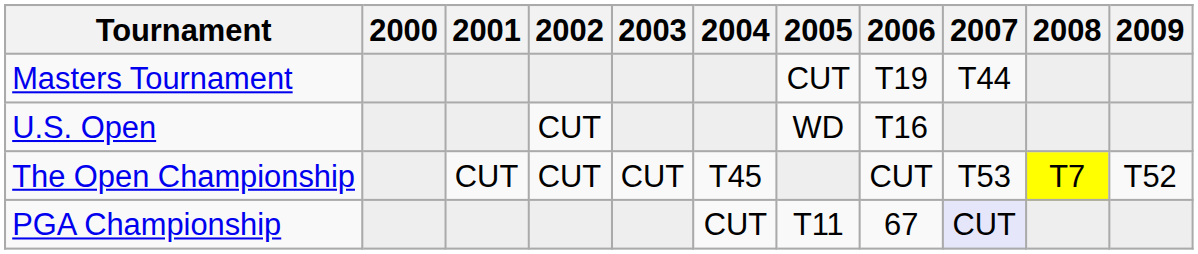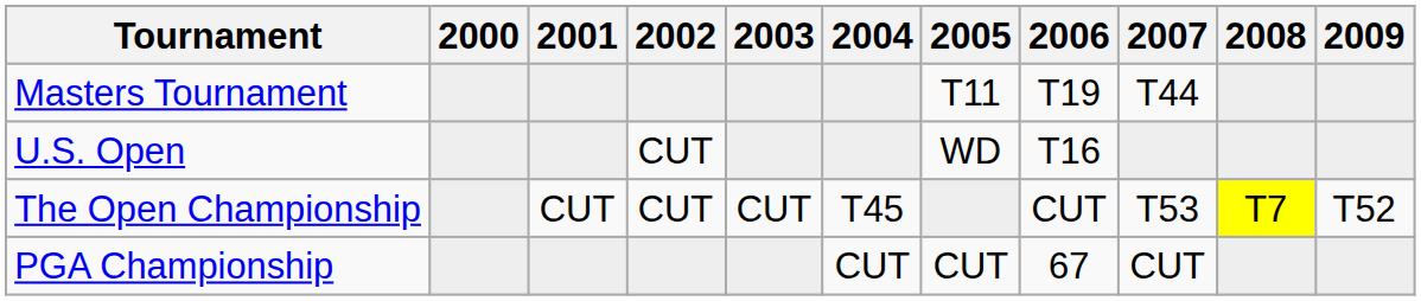Masters Tournament | 2005: CUT -> T11
PGA Championship | 2005: T11 -> CUT
PGA Championship | 2007: lavender background -> no background
